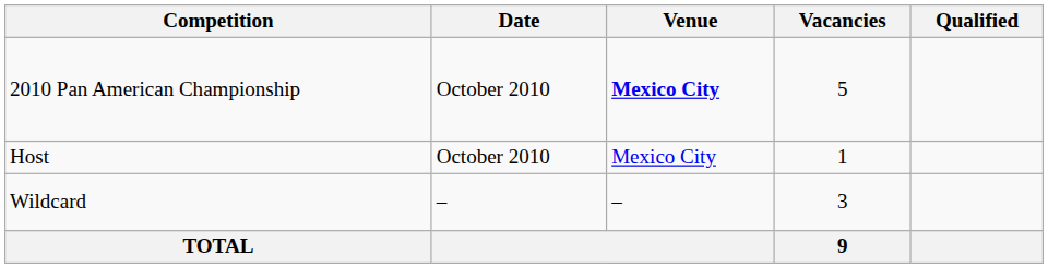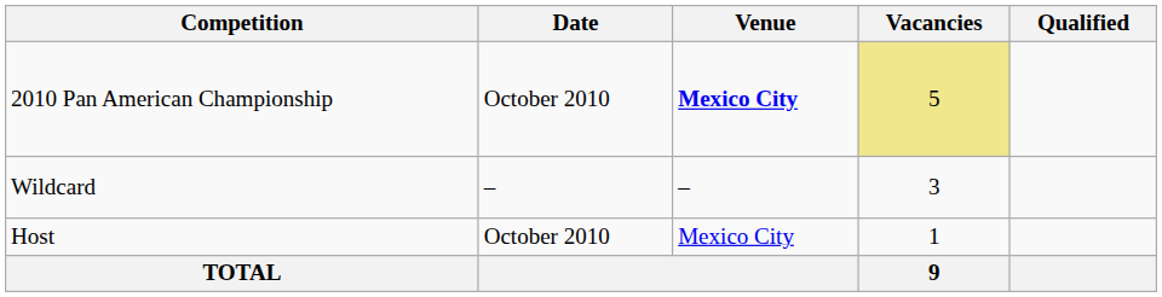2010 Pan American Championship | Vacancies: no background -> khaki background
rows swapped: Host <-> Wildcard
